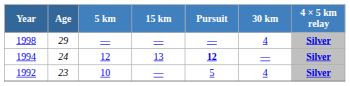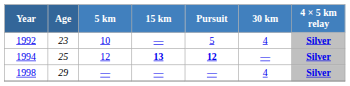rows swapped: 1992 <-> 1998
1994 | Age: 24 -> 25
1994 | 15 km: normal -> bold
